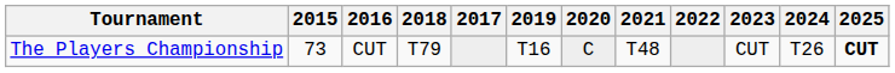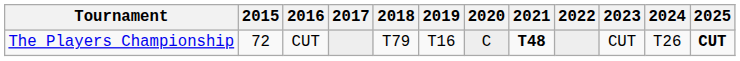columns swapped: 2017 <-> 2018
The Players Championship | 2015: 73 -> 72
The Players Championship | 2021: normal -> bold
